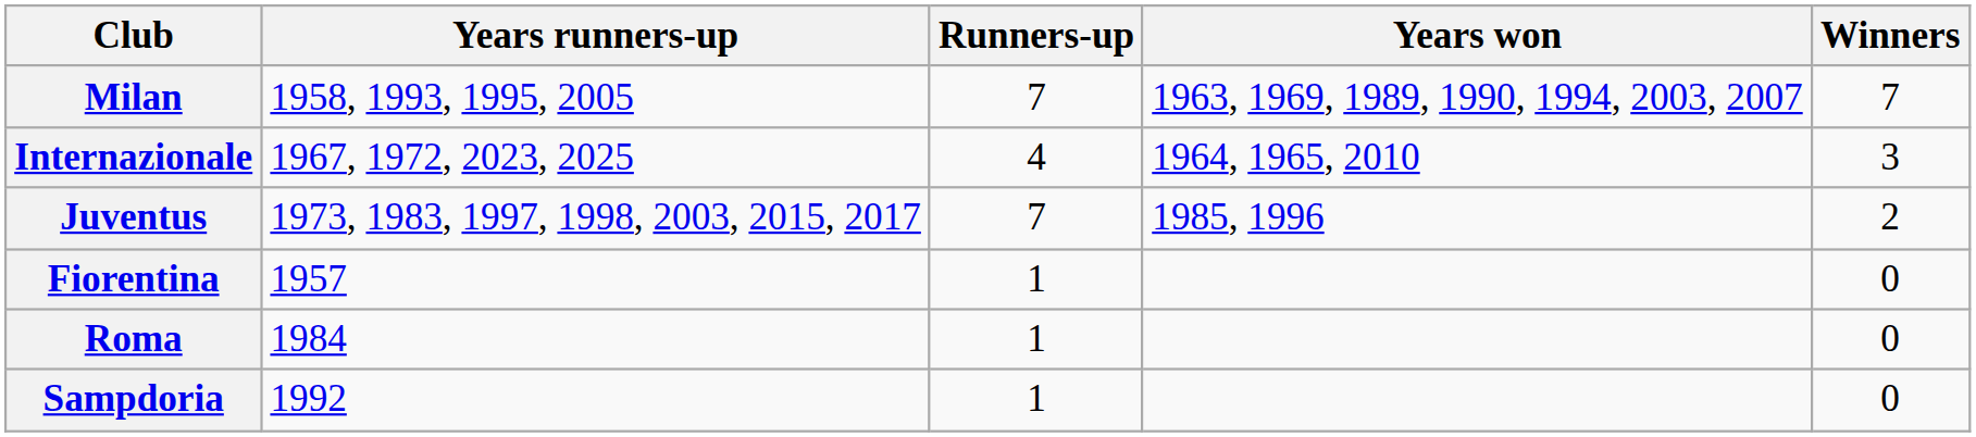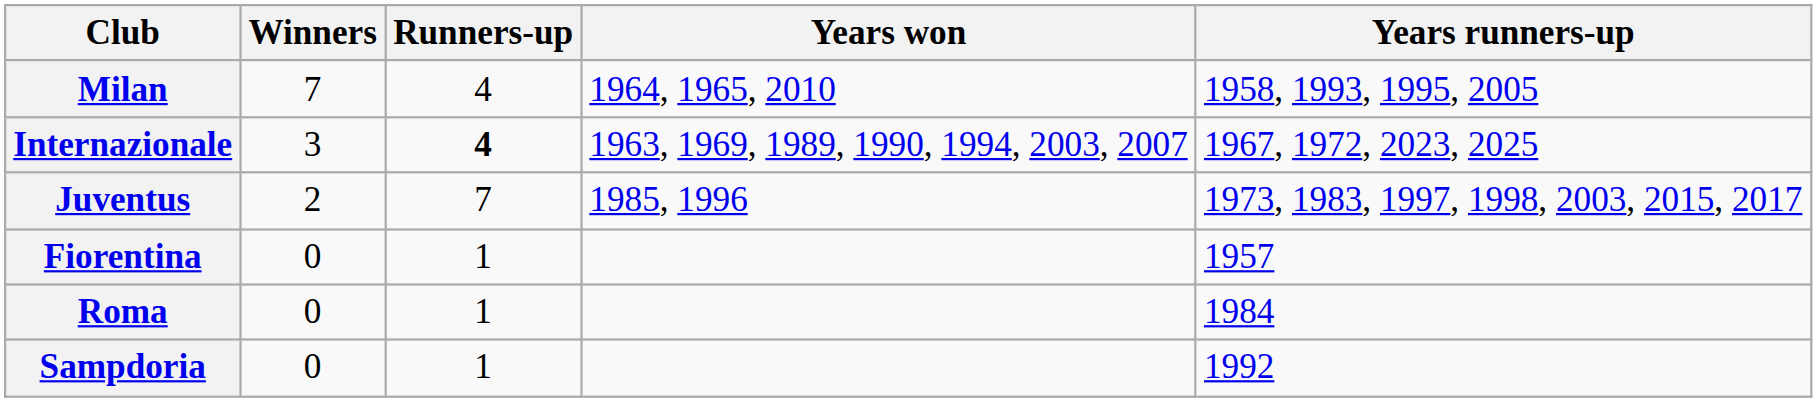columns swapped: Winners <-> Years runners-up
Milan | Runners-up: 7 -> 4
Milan | Years won: 1963, 1969, 1989, 1990, 1994, 2003, 2007 -> 1964, 1965, 2010
Internazionale | Runners-up: normal -> bold
Internazionale | Years won: 1964, 1965, 2010 -> 1963, 1969, 1989, 1990, 1994, 2003, 2007
